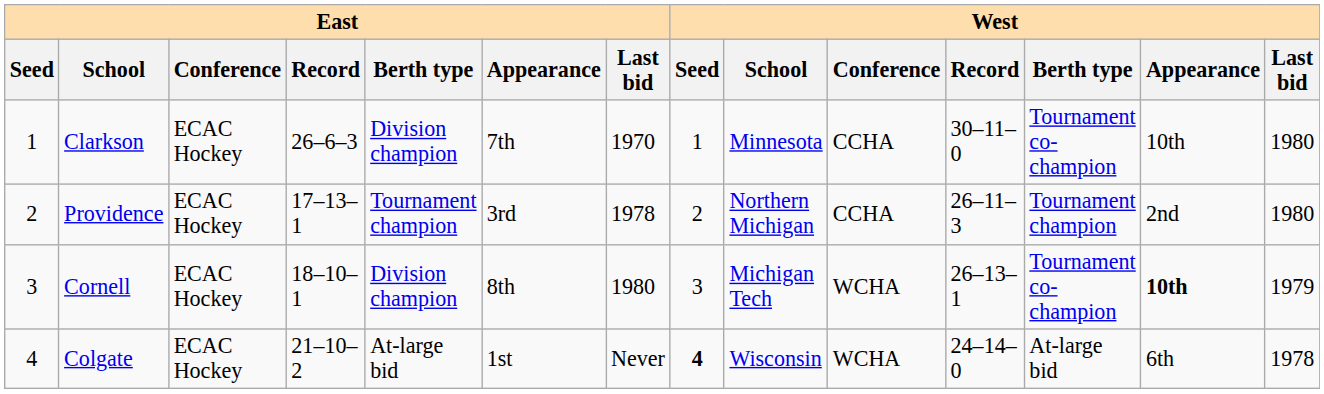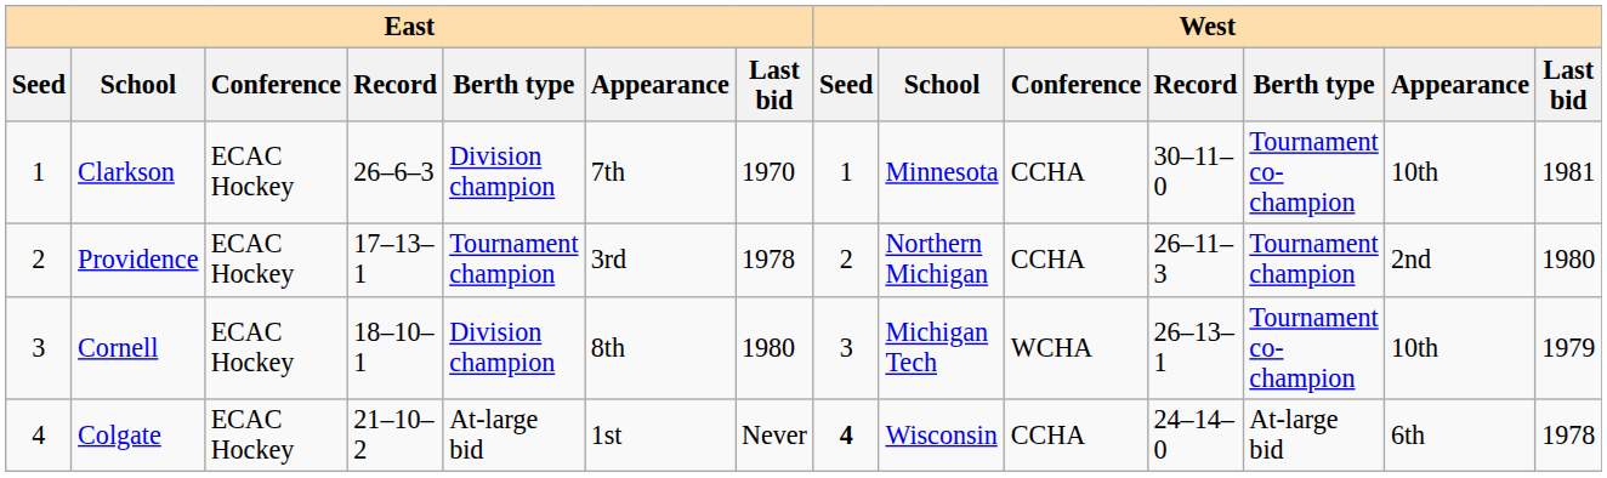Clarkson | West / Last bid: 1980 -> 1981
Cornell | West / Appearance: bold -> normal
Colgate | West / Conference: WCHA -> CCHA
